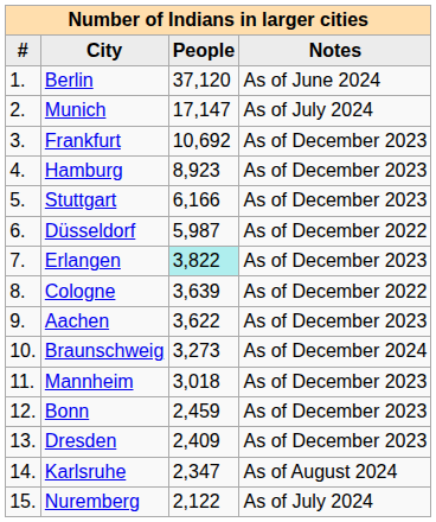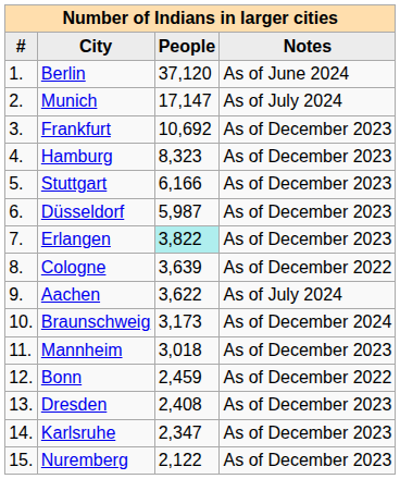Hamburg | People: 8,923 -> 8,323
Düsseldorf | Notes: As of December 2022 -> As of December 2023
Aachen | Notes: As of December 2023 -> As of July 2024
Braunschweig | People: 3,273 -> 3,173
Bonn | Notes: As of December 2023 -> As of December 2022
Dresden | People: 2,409 -> 2,408
Karlsruhe | Notes: As of August 2024 -> As of December 2023
Nuremberg | Notes: As of July 2024 -> As of December 2023
